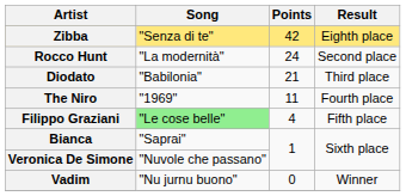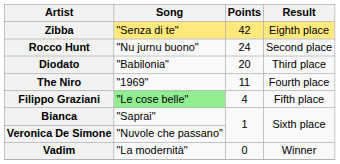Rocco Hunt | Song: "La modernità" -> "Nu jurnu buono"
Diodato | Points: 21 -> 20
Vadim | Song: "Nu jurnu buono" -> "La modernità"
